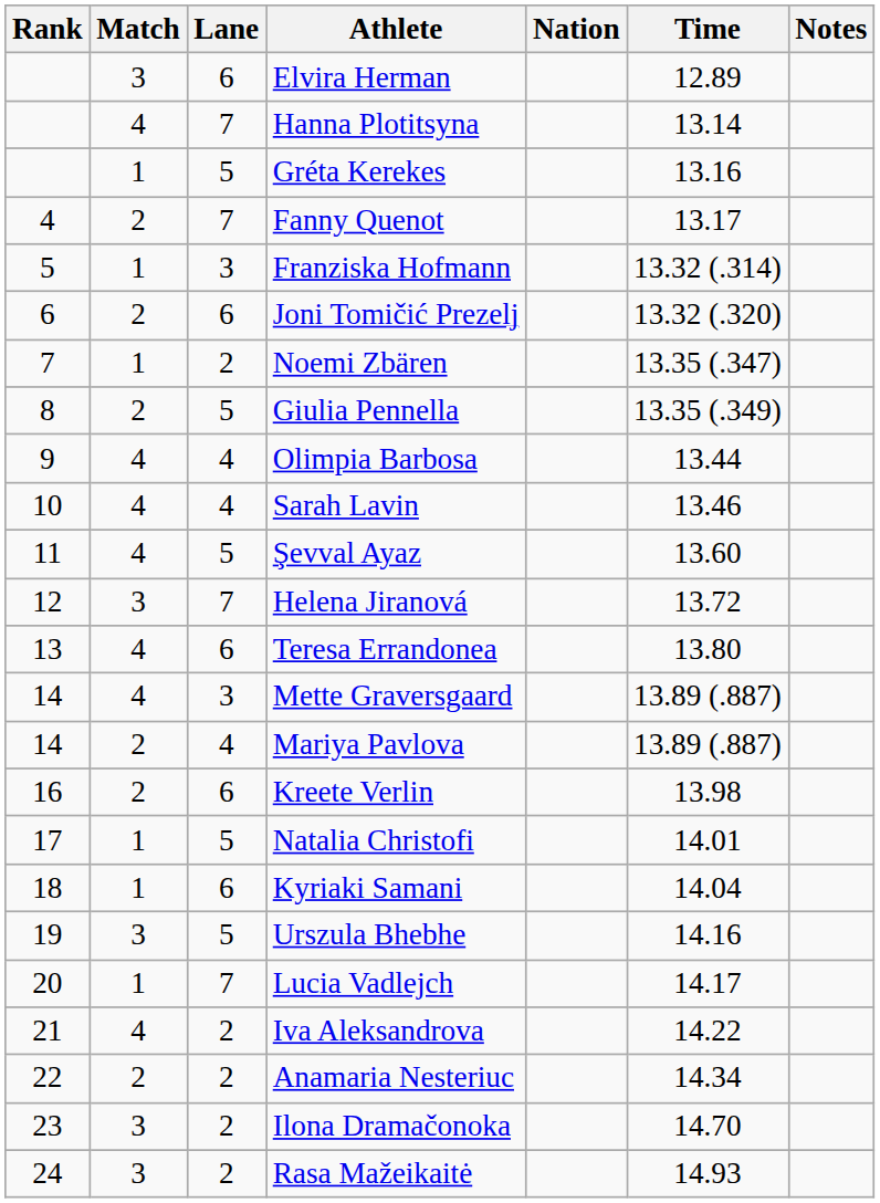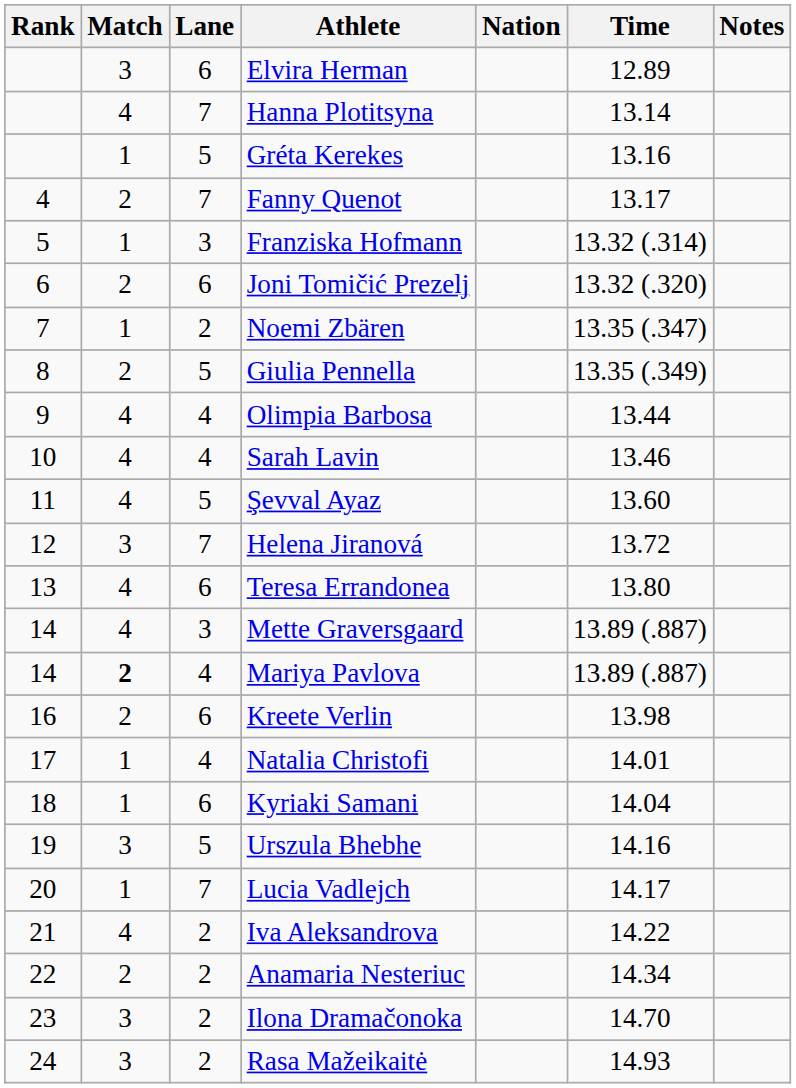Mariya Pavlova | Match: normal -> bold
Natalia Christofi | Lane: 5 -> 4
